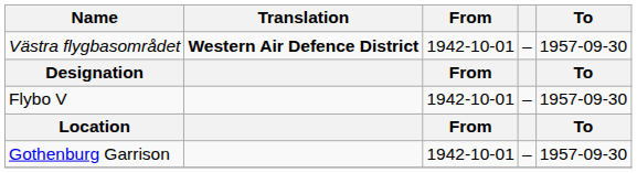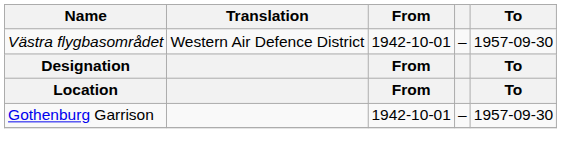Västra flygbasområdet | Translation: bold -> normal
- row: Flybo V | 1942-10-01 | – | 1957-09-30
